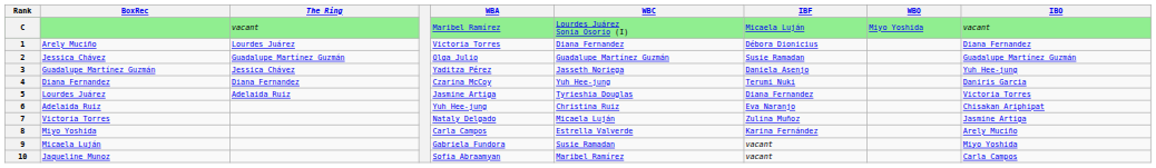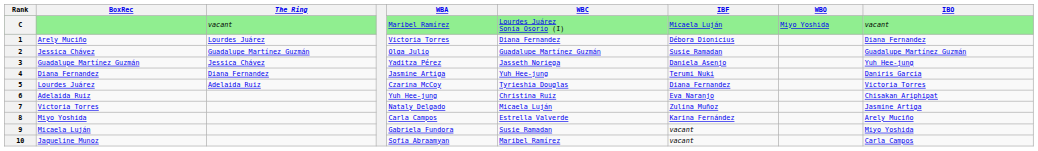4 | WBA: Czarina McCoy -> Jasmine Artiga
5 | WBA: Jasmine Artiga -> Czarina McCoy
